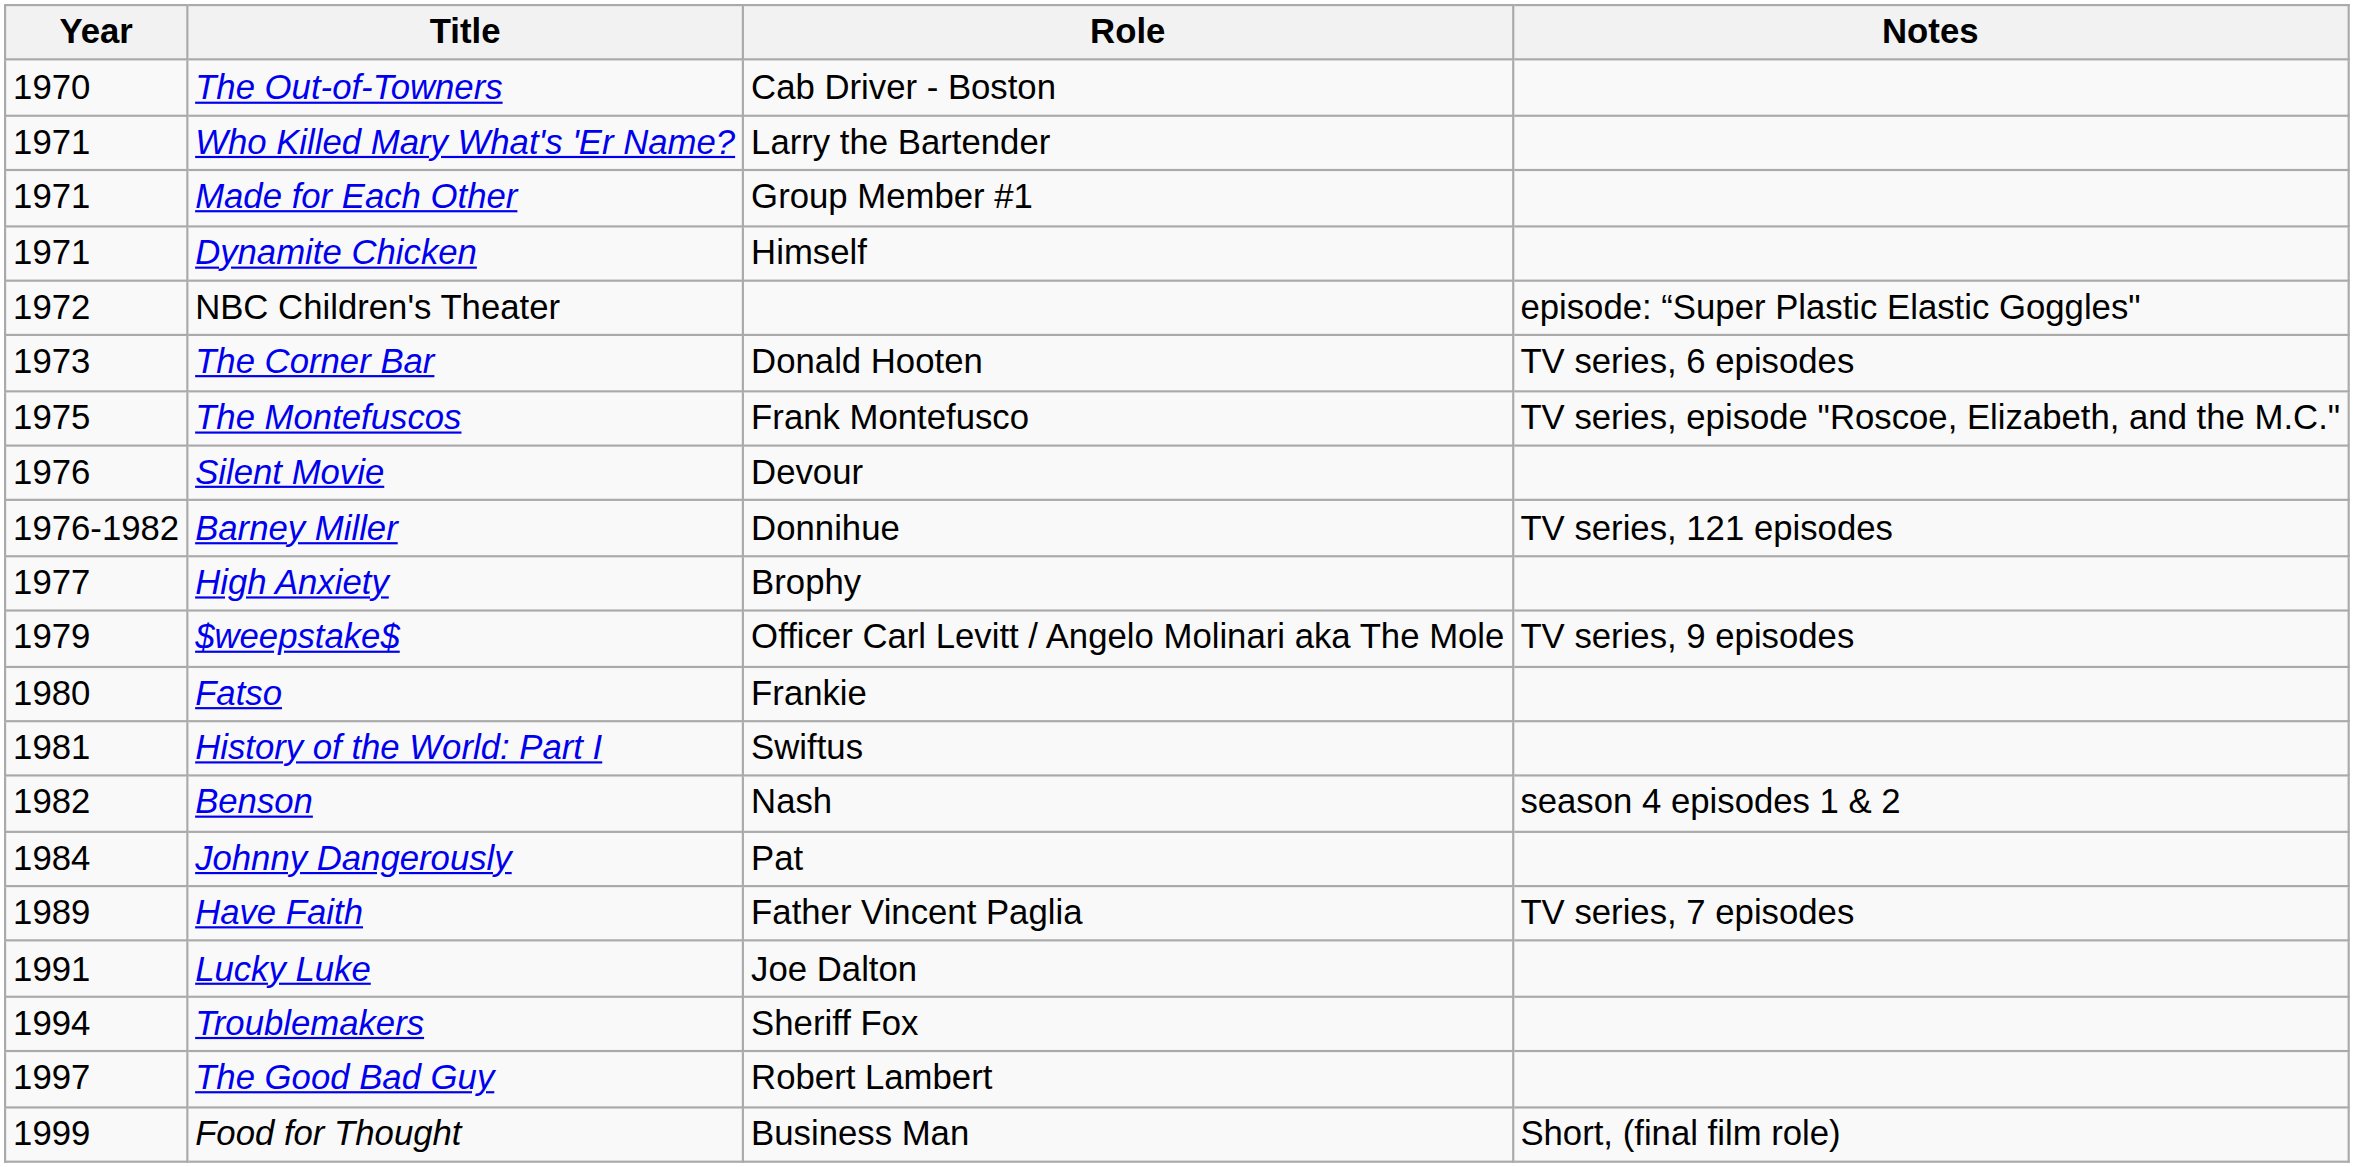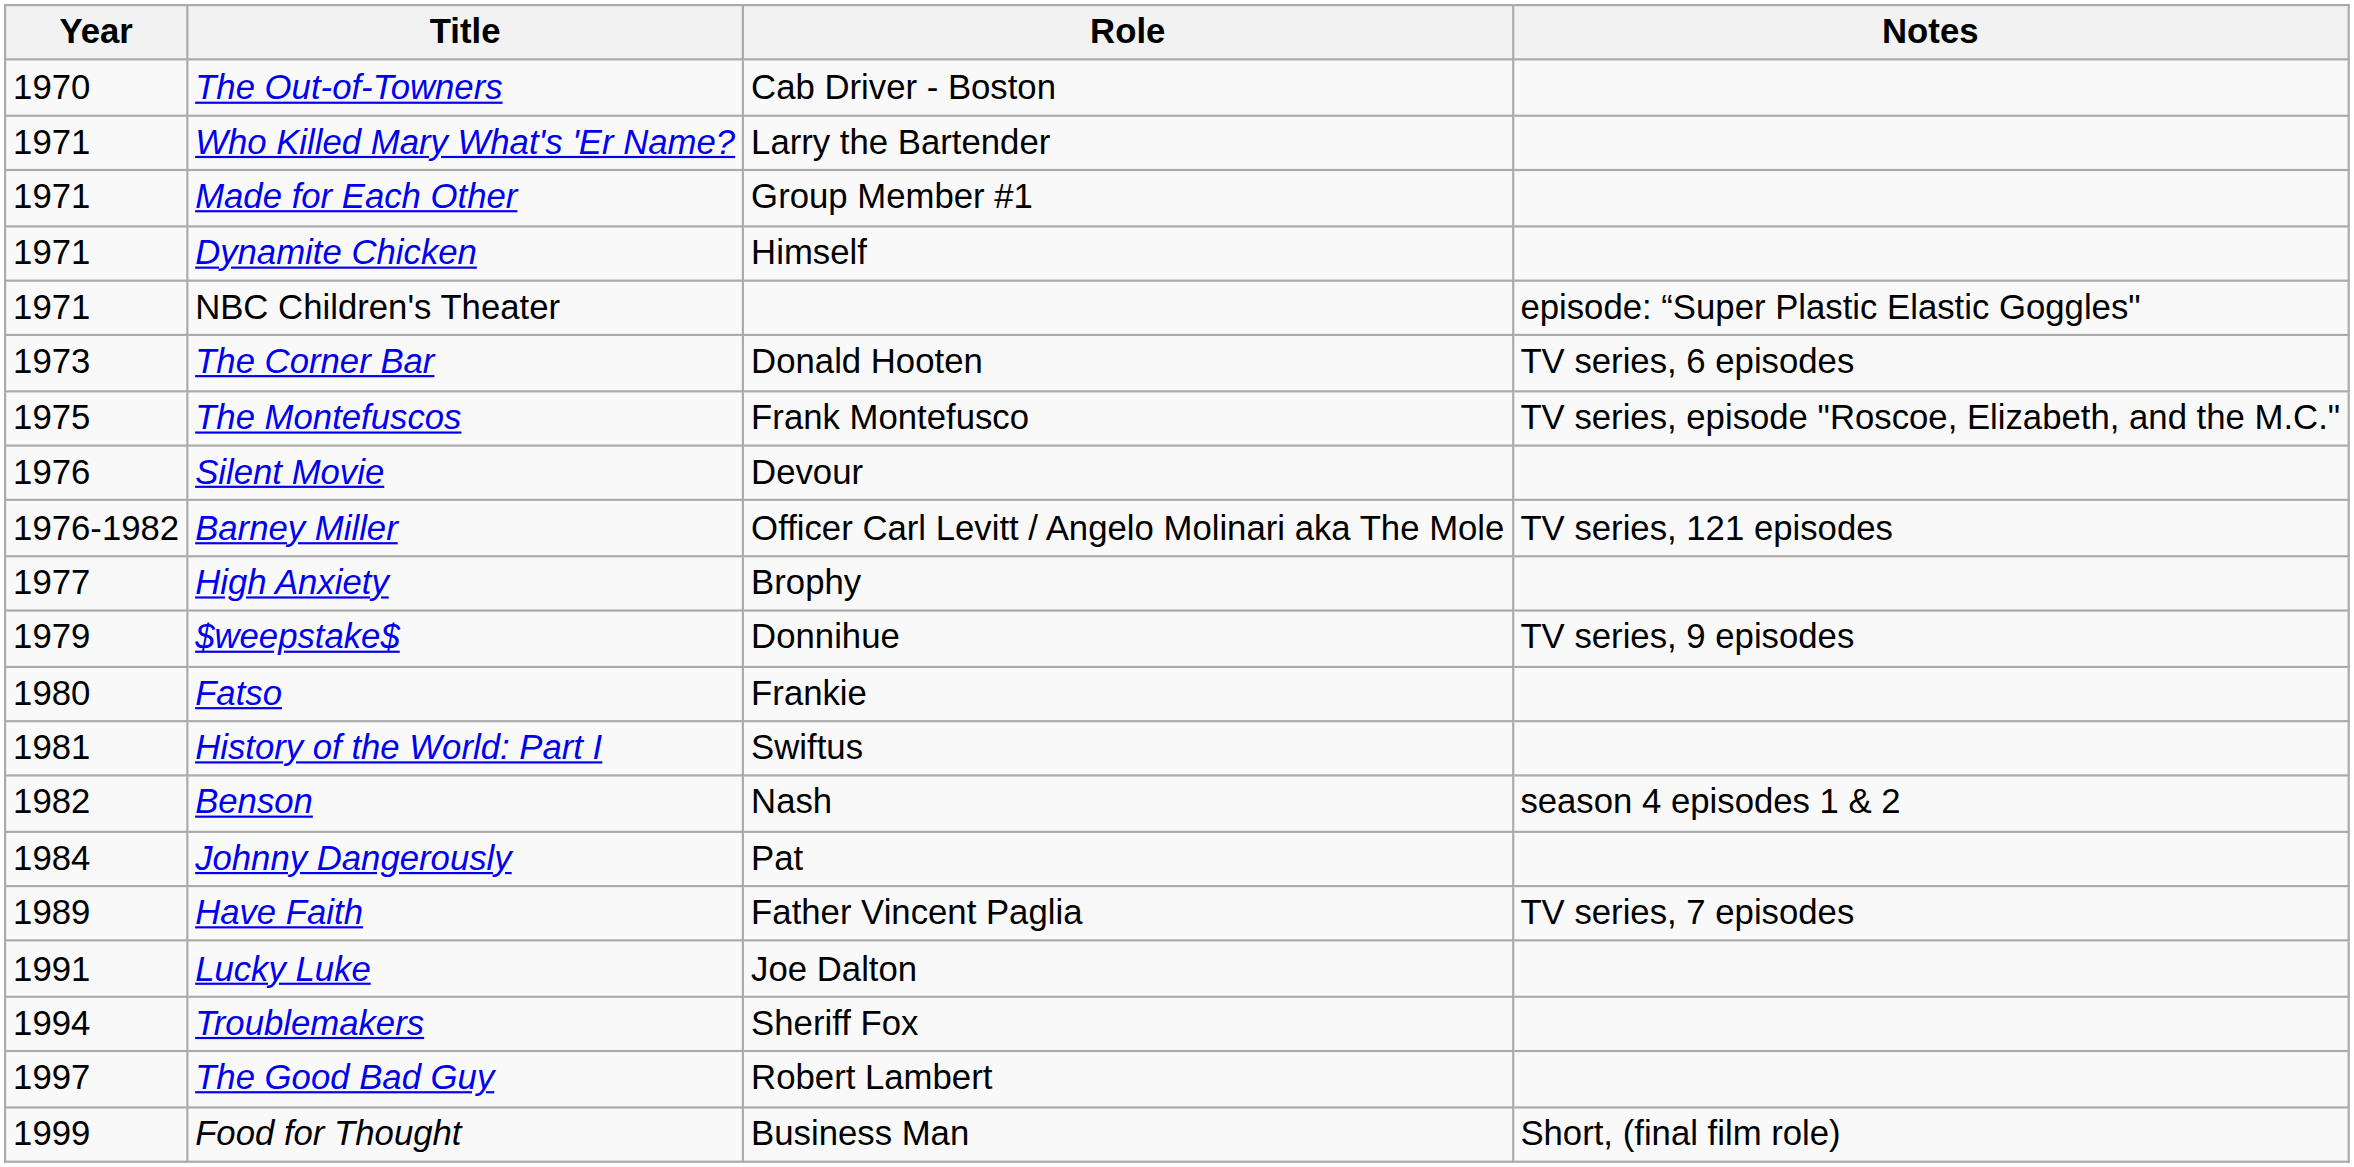NBC Children's Theater | Year: 1972 -> 1971
Barney Miller | Role: Donnihue -> Officer Carl Levitt / Angelo Molinari aka The Mole
$weepstake$ | Role: Officer Carl Levitt / Angelo Molinari aka The Mole -> Donnihue
